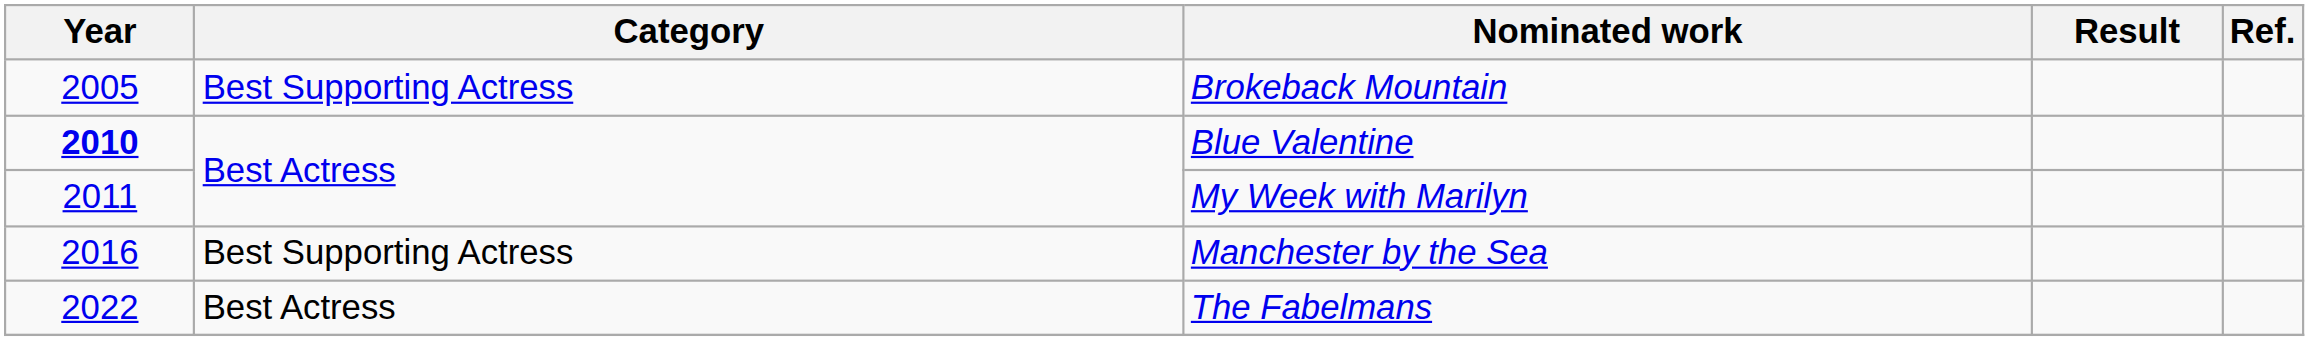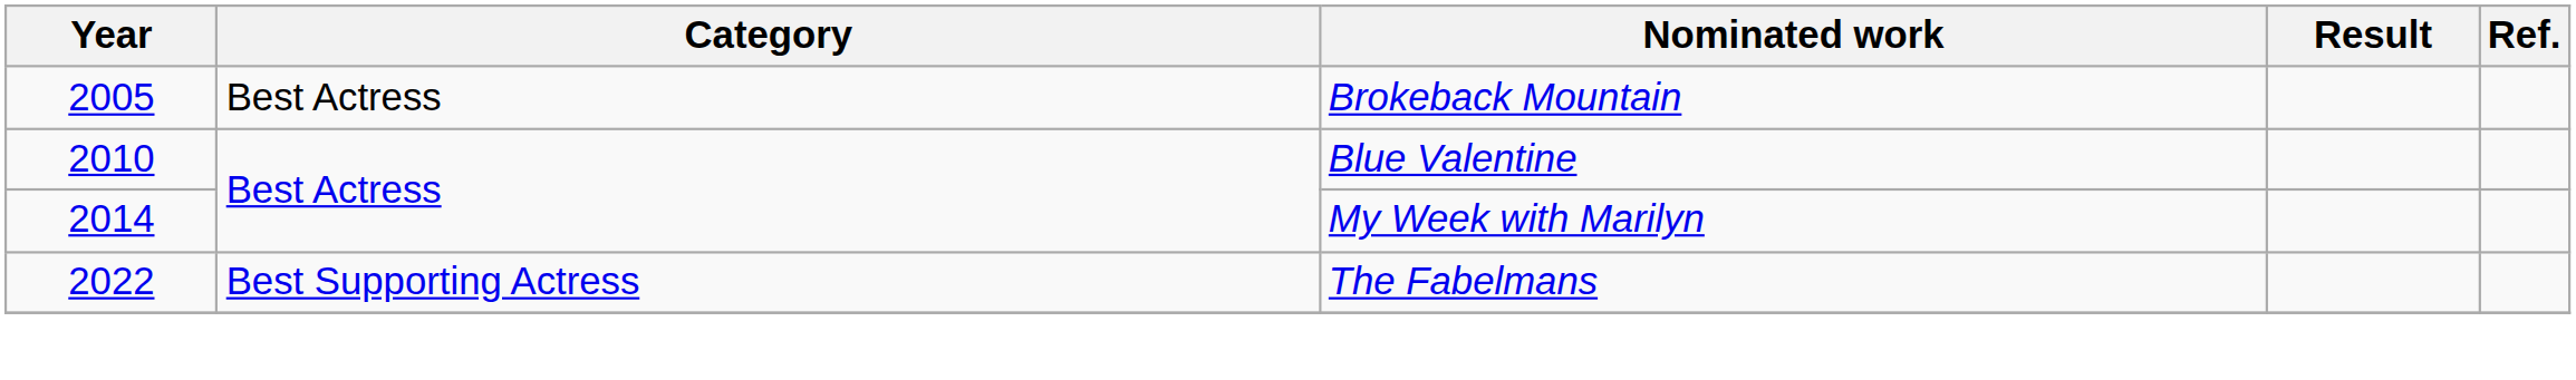Brokeback Mountain | Category: Best Supporting Actress -> Best Actress
Blue Valentine | Year: bold -> normal
My Week with Marilyn | Year: 2011 -> 2014
- row: 2016 | Best Supporting Actress | Manchester by the Sea
The Fabelmans | Category: Best Actress -> Best Supporting Actress
